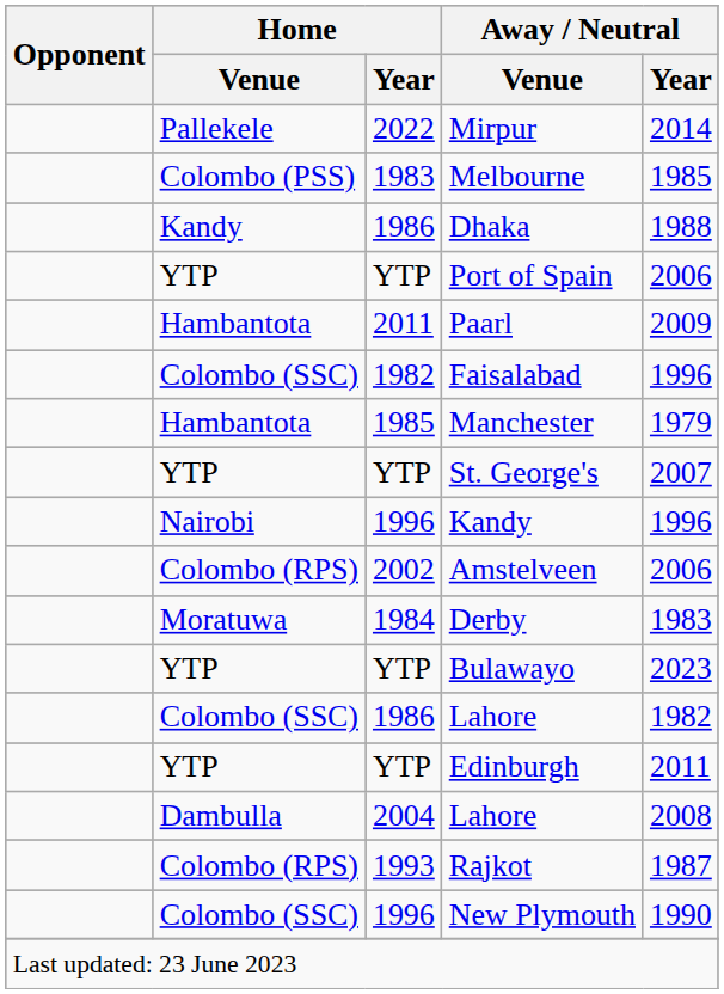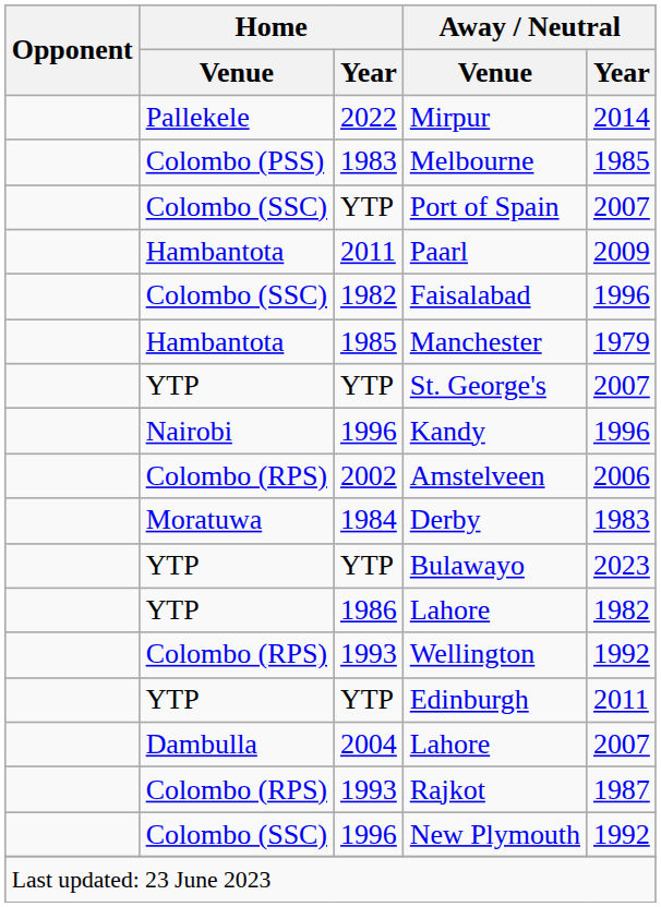- row: Kandy | 1986 | Dhaka | 1988
Port of Spain | Home / Venue: YTP -> Colombo (SSC)
Port of Spain | Away / Neutral / Year: 2006 -> 2007
1986 / Lahore | Home / Venue: Colombo (SSC) -> YTP
+ row: Colombo (RPS) | 1993 | Wellington | 1992
2004 / Lahore | Away / Neutral / Year: 2008 -> 2007
New Plymouth | Away / Neutral / Year: 1990 -> 1992
